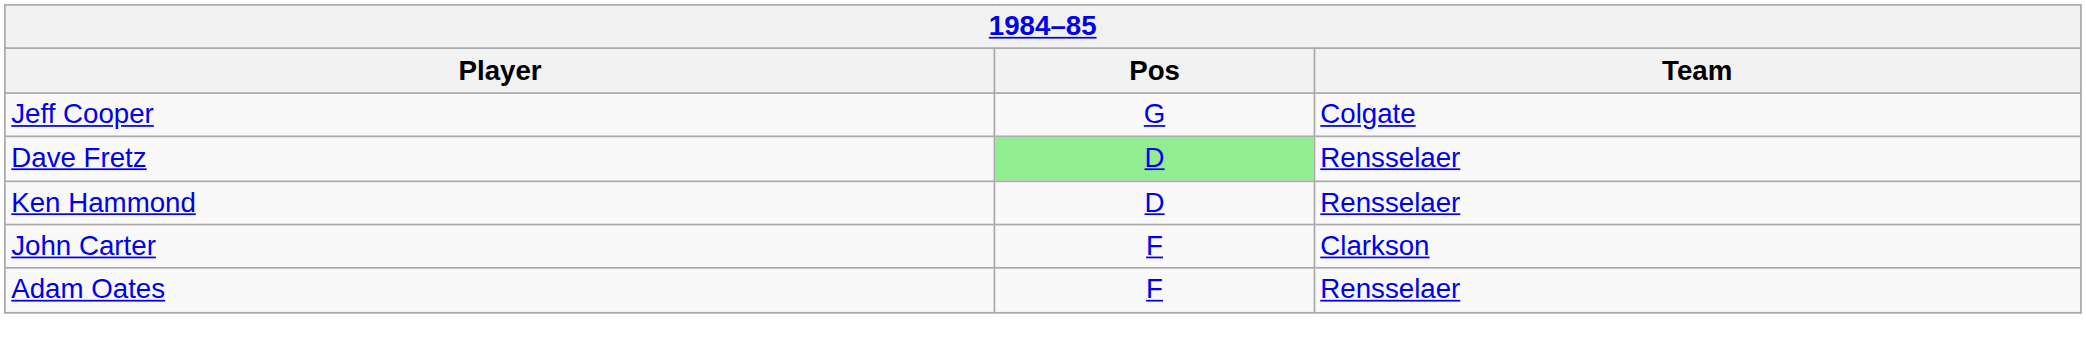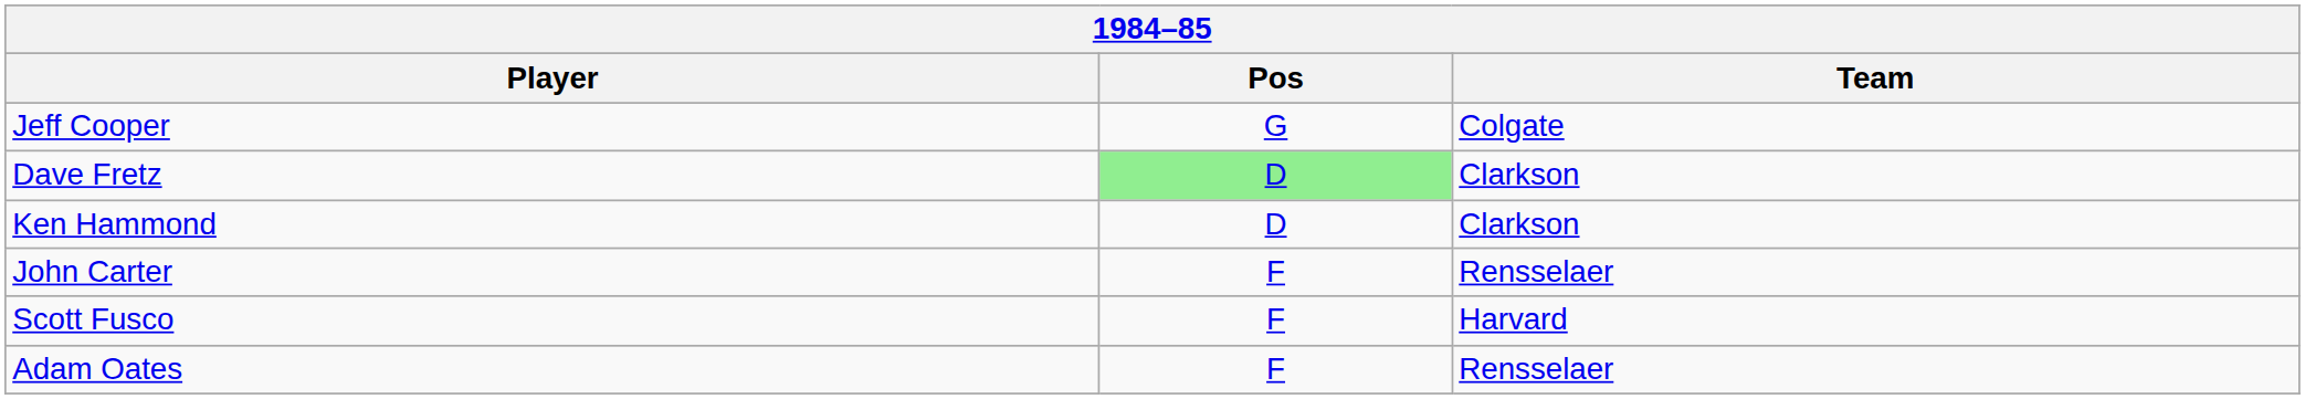Dave Fretz | Team: Rensselaer -> Clarkson
Ken Hammond | Team: Rensselaer -> Clarkson
John Carter | Team: Clarkson -> Rensselaer
+ row: Scott Fusco | F | Harvard
